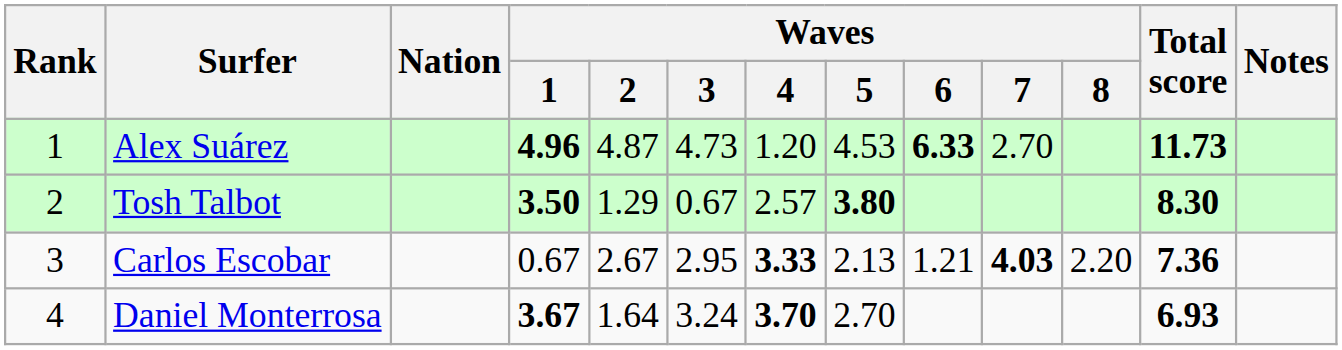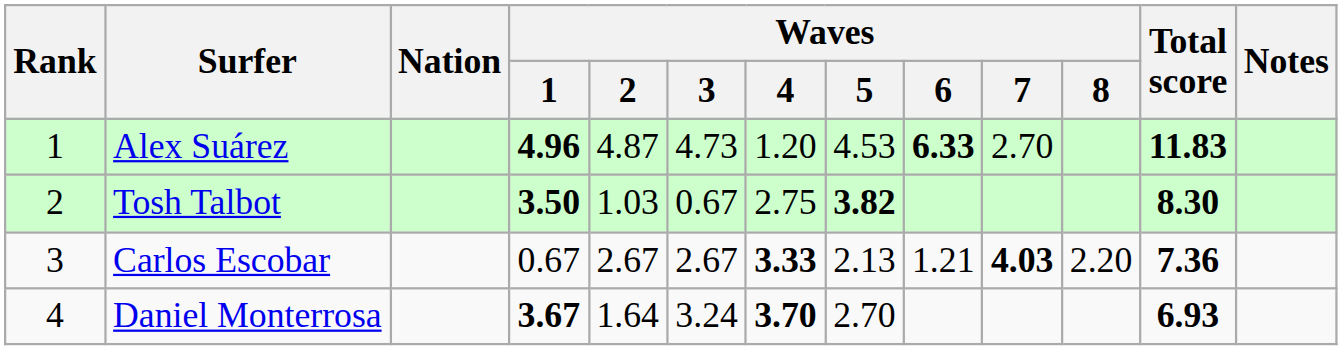Alex Suárez | Total score: 11.73 -> 11.83
Tosh Talbot | Waves / 2: 1.29 -> 1.03
Tosh Talbot | Waves / 4: 2.57 -> 2.75
Tosh Talbot | Waves / 5: 3.80 -> 3.82
Carlos Escobar | Waves / 3: 2.95 -> 2.67
